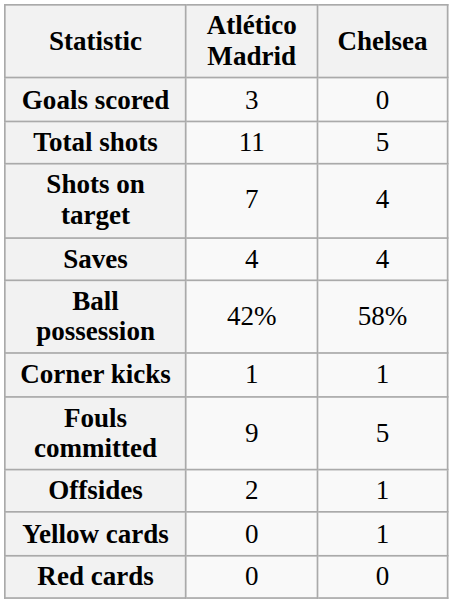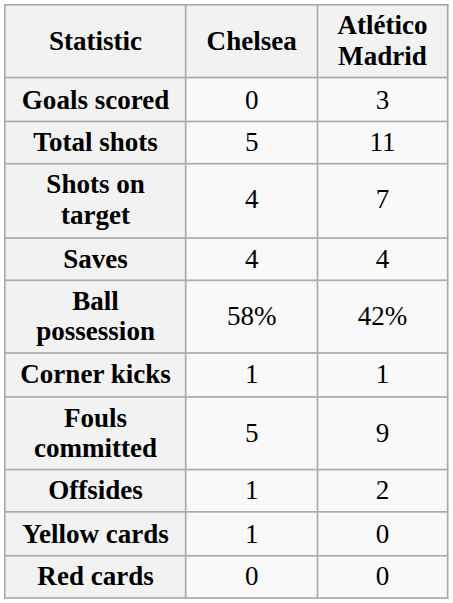columns swapped: Chelsea <-> Atlético Madrid
